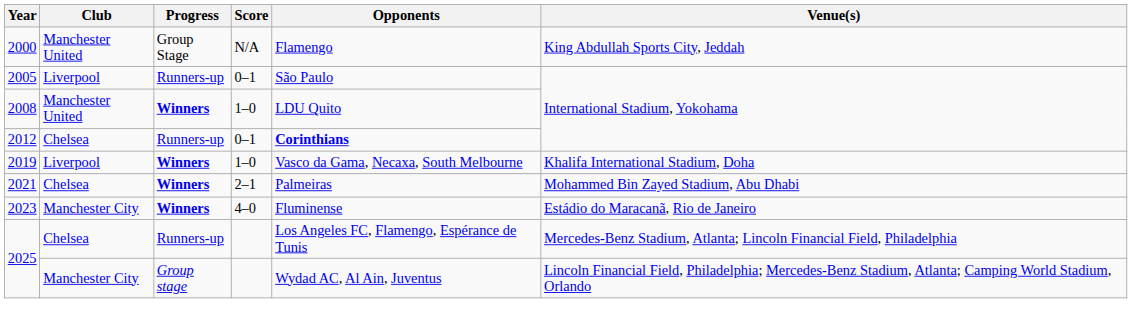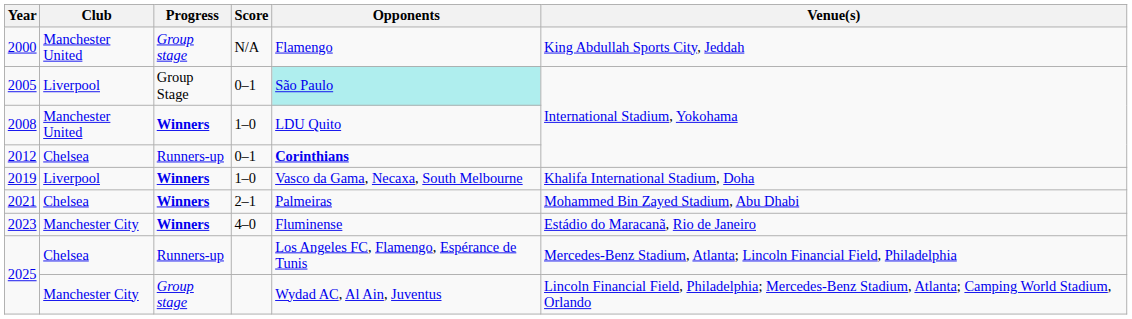2000 | Progress: Group Stage -> Group stage
2005 | Progress: Runners-up -> Group Stage
2005 | Opponents: no background -> paleturquoise background
